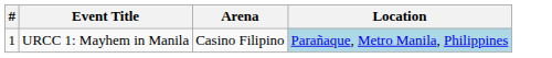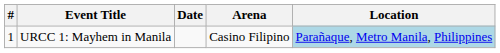+ column: Date
